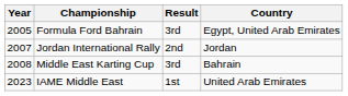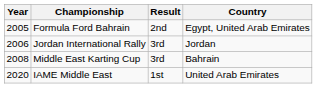Formula Ford Bahrain | Result: 3rd -> 2nd
Jordan International Rally | Year: 2007 -> 2006
Jordan International Rally | Result: 2nd -> 3rd
IAME Middle East | Year: 2023 -> 2020
